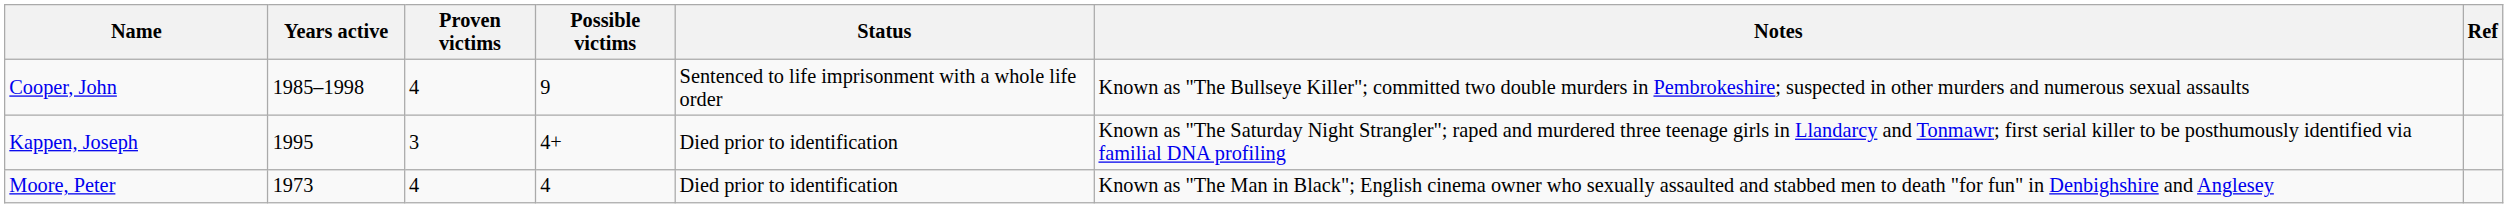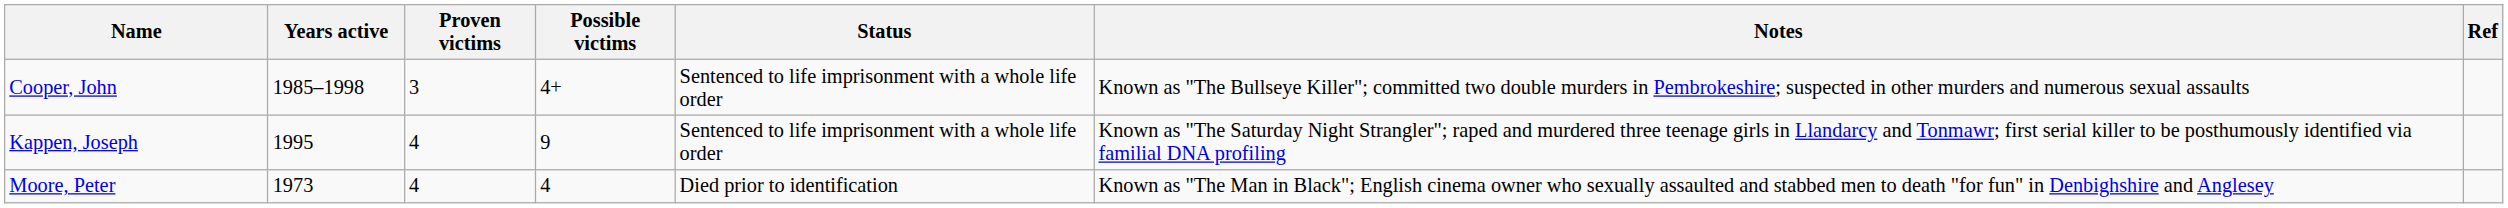Cooper, John | Proven victims: 4 -> 3
Cooper, John | Possible victims: 9 -> 4+
Kappen, Joseph | Proven victims: 3 -> 4
Kappen, Joseph | Possible victims: 4+ -> 9
Kappen, Joseph | Status: Died prior to identification -> Sentenced to life imprisonment with a whole life order
